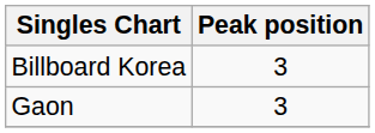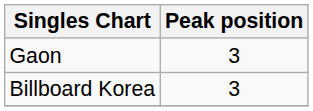rows swapped: Billboard Korea <-> Gaon
